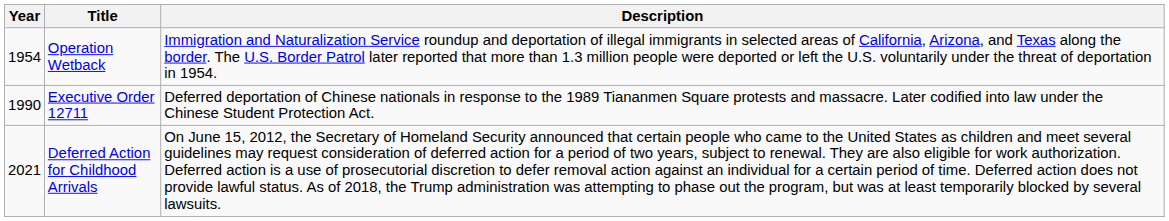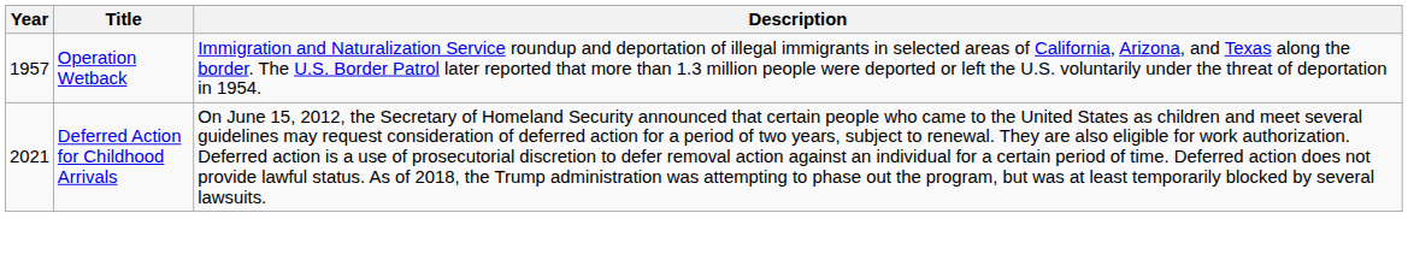Operation Wetback | Year: 1954 -> 1957
- row: 1990 | Executive Order 12711 | Deferred deportation of Chinese nationals in response to the 1989 Tiananmen Square protests and massacre. Later codified into law under the Chinese Student Protection Act.
